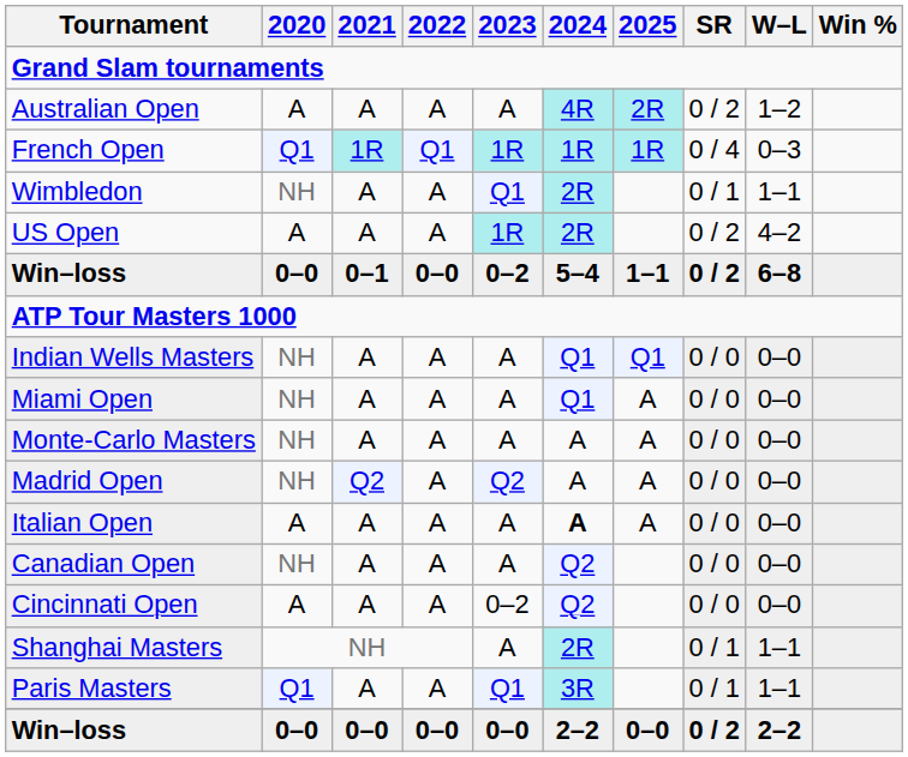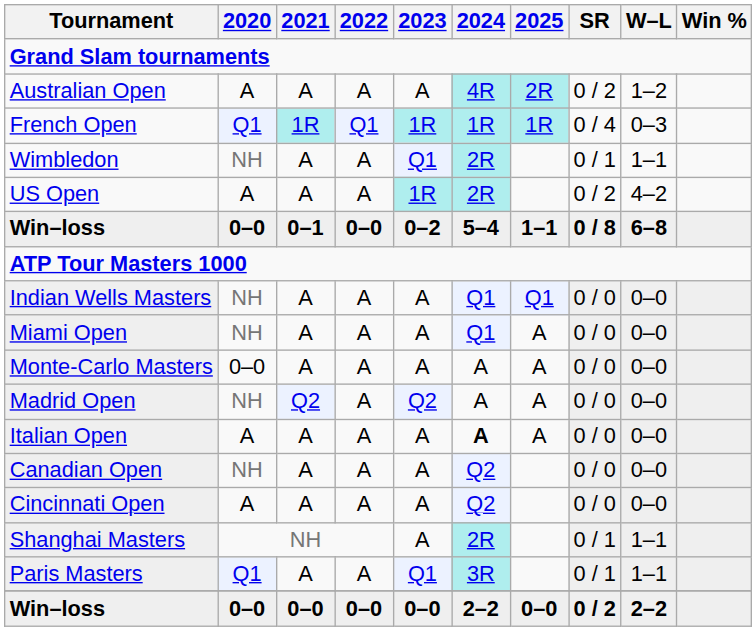Win–loss / 0–1 | SR: 0 / 2 -> 0 / 8
Monte-Carlo Masters | 2020: NH -> 0–0
Cincinnati Open | 2023: 0–2 -> A
